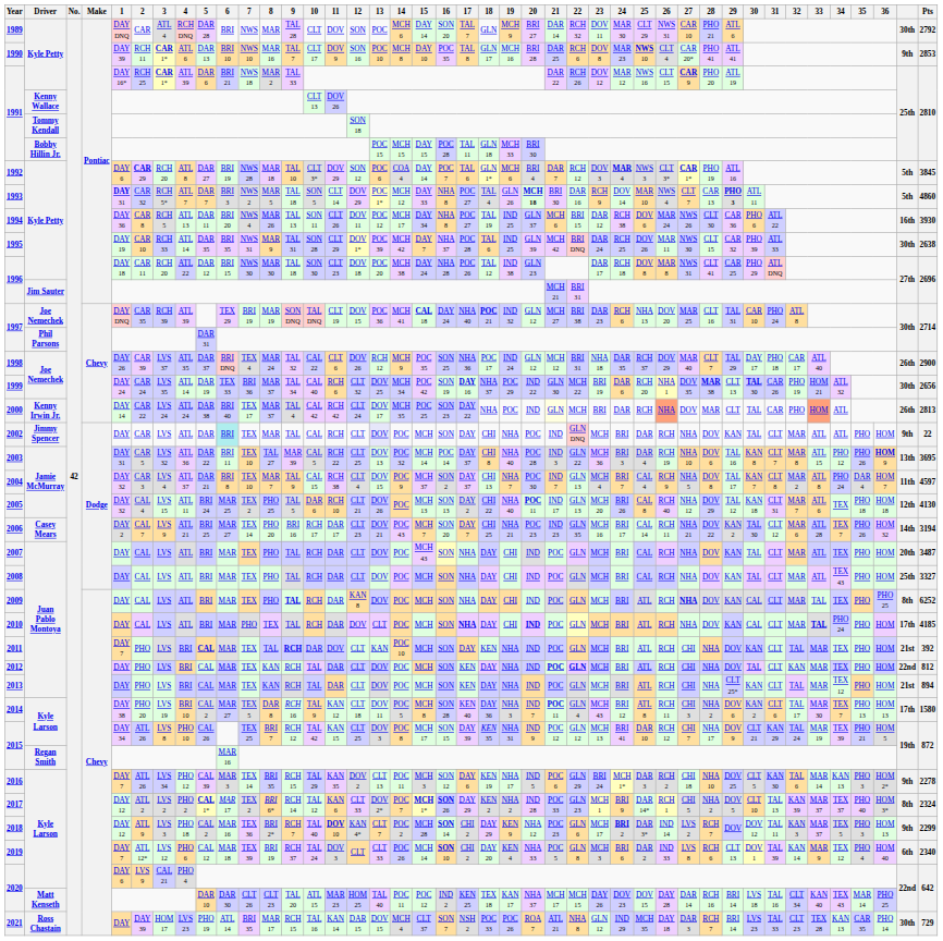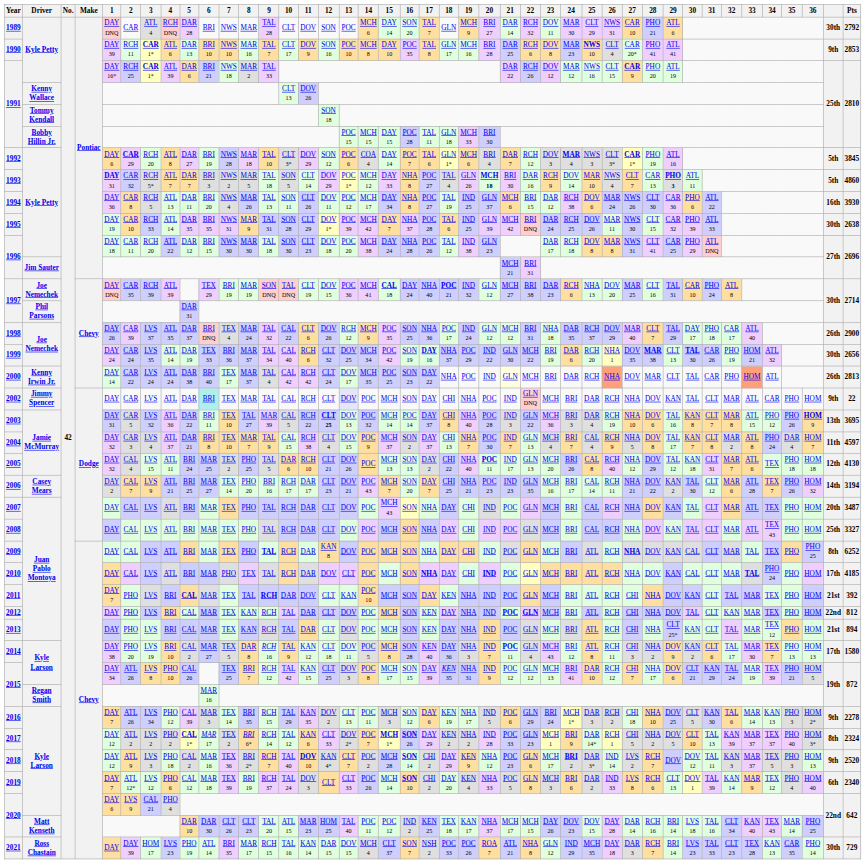2002 | 34: ATL -> CAR
2003 | 12: normal -> bold
2014 | 29: DOV 6 -> DOV 9
2015 / Kyle Larson | 29: DOV 9 -> DOV 6
2018 | Pts: 2299 -> 2520
